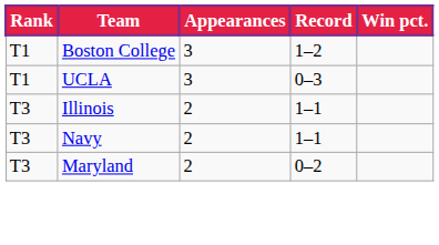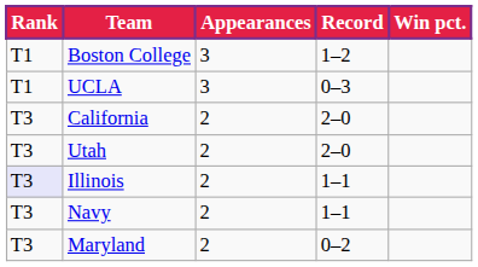+ row: T3 | California | 2 | 2–0
+ row: T3 | Utah | 2 | 2–0
Illinois | Rank: no background -> lavender background
